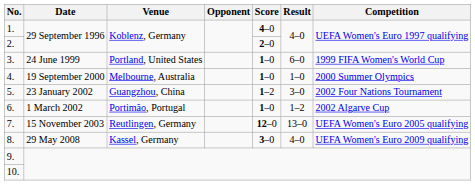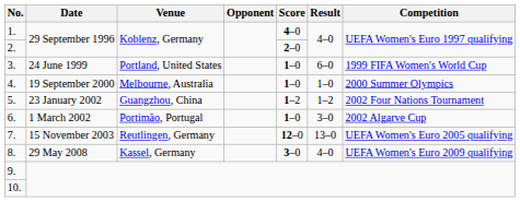5. | Result: 3–0 -> 1–2
6. | Result: 1–2 -> 3–0
